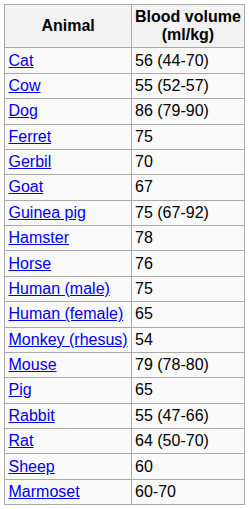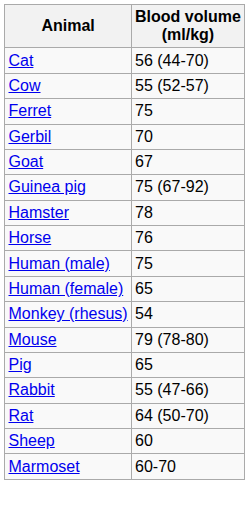- row: Dog | 86 (79-90)
